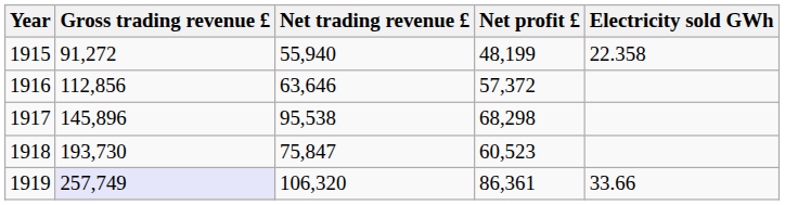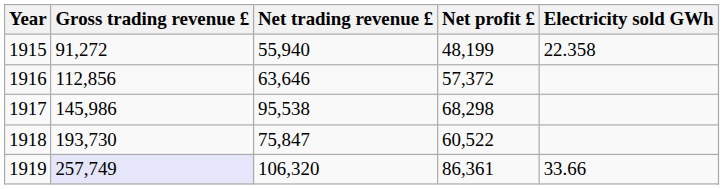1917 | Gross trading revenue £: 145,896 -> 145,986
1918 | Net profit £: 60,523 -> 60,522
